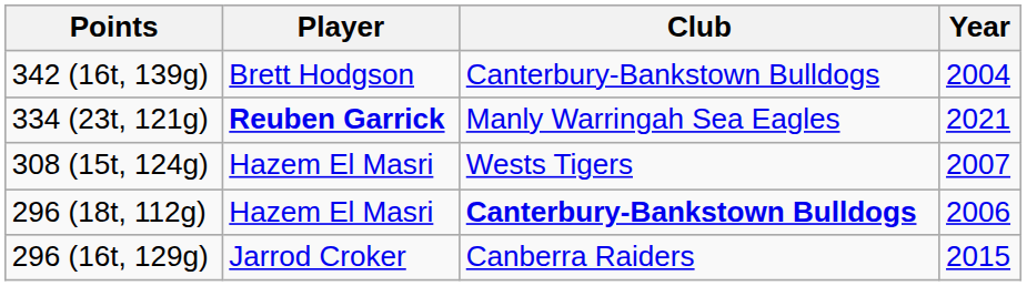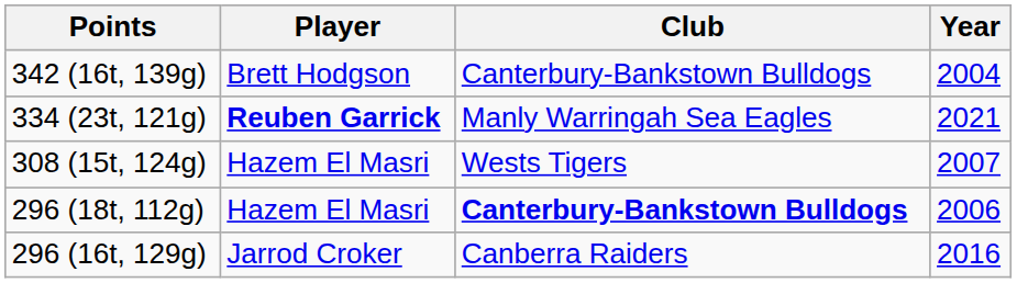296 (16t, 129g) | Year: 2015 -> 2016
